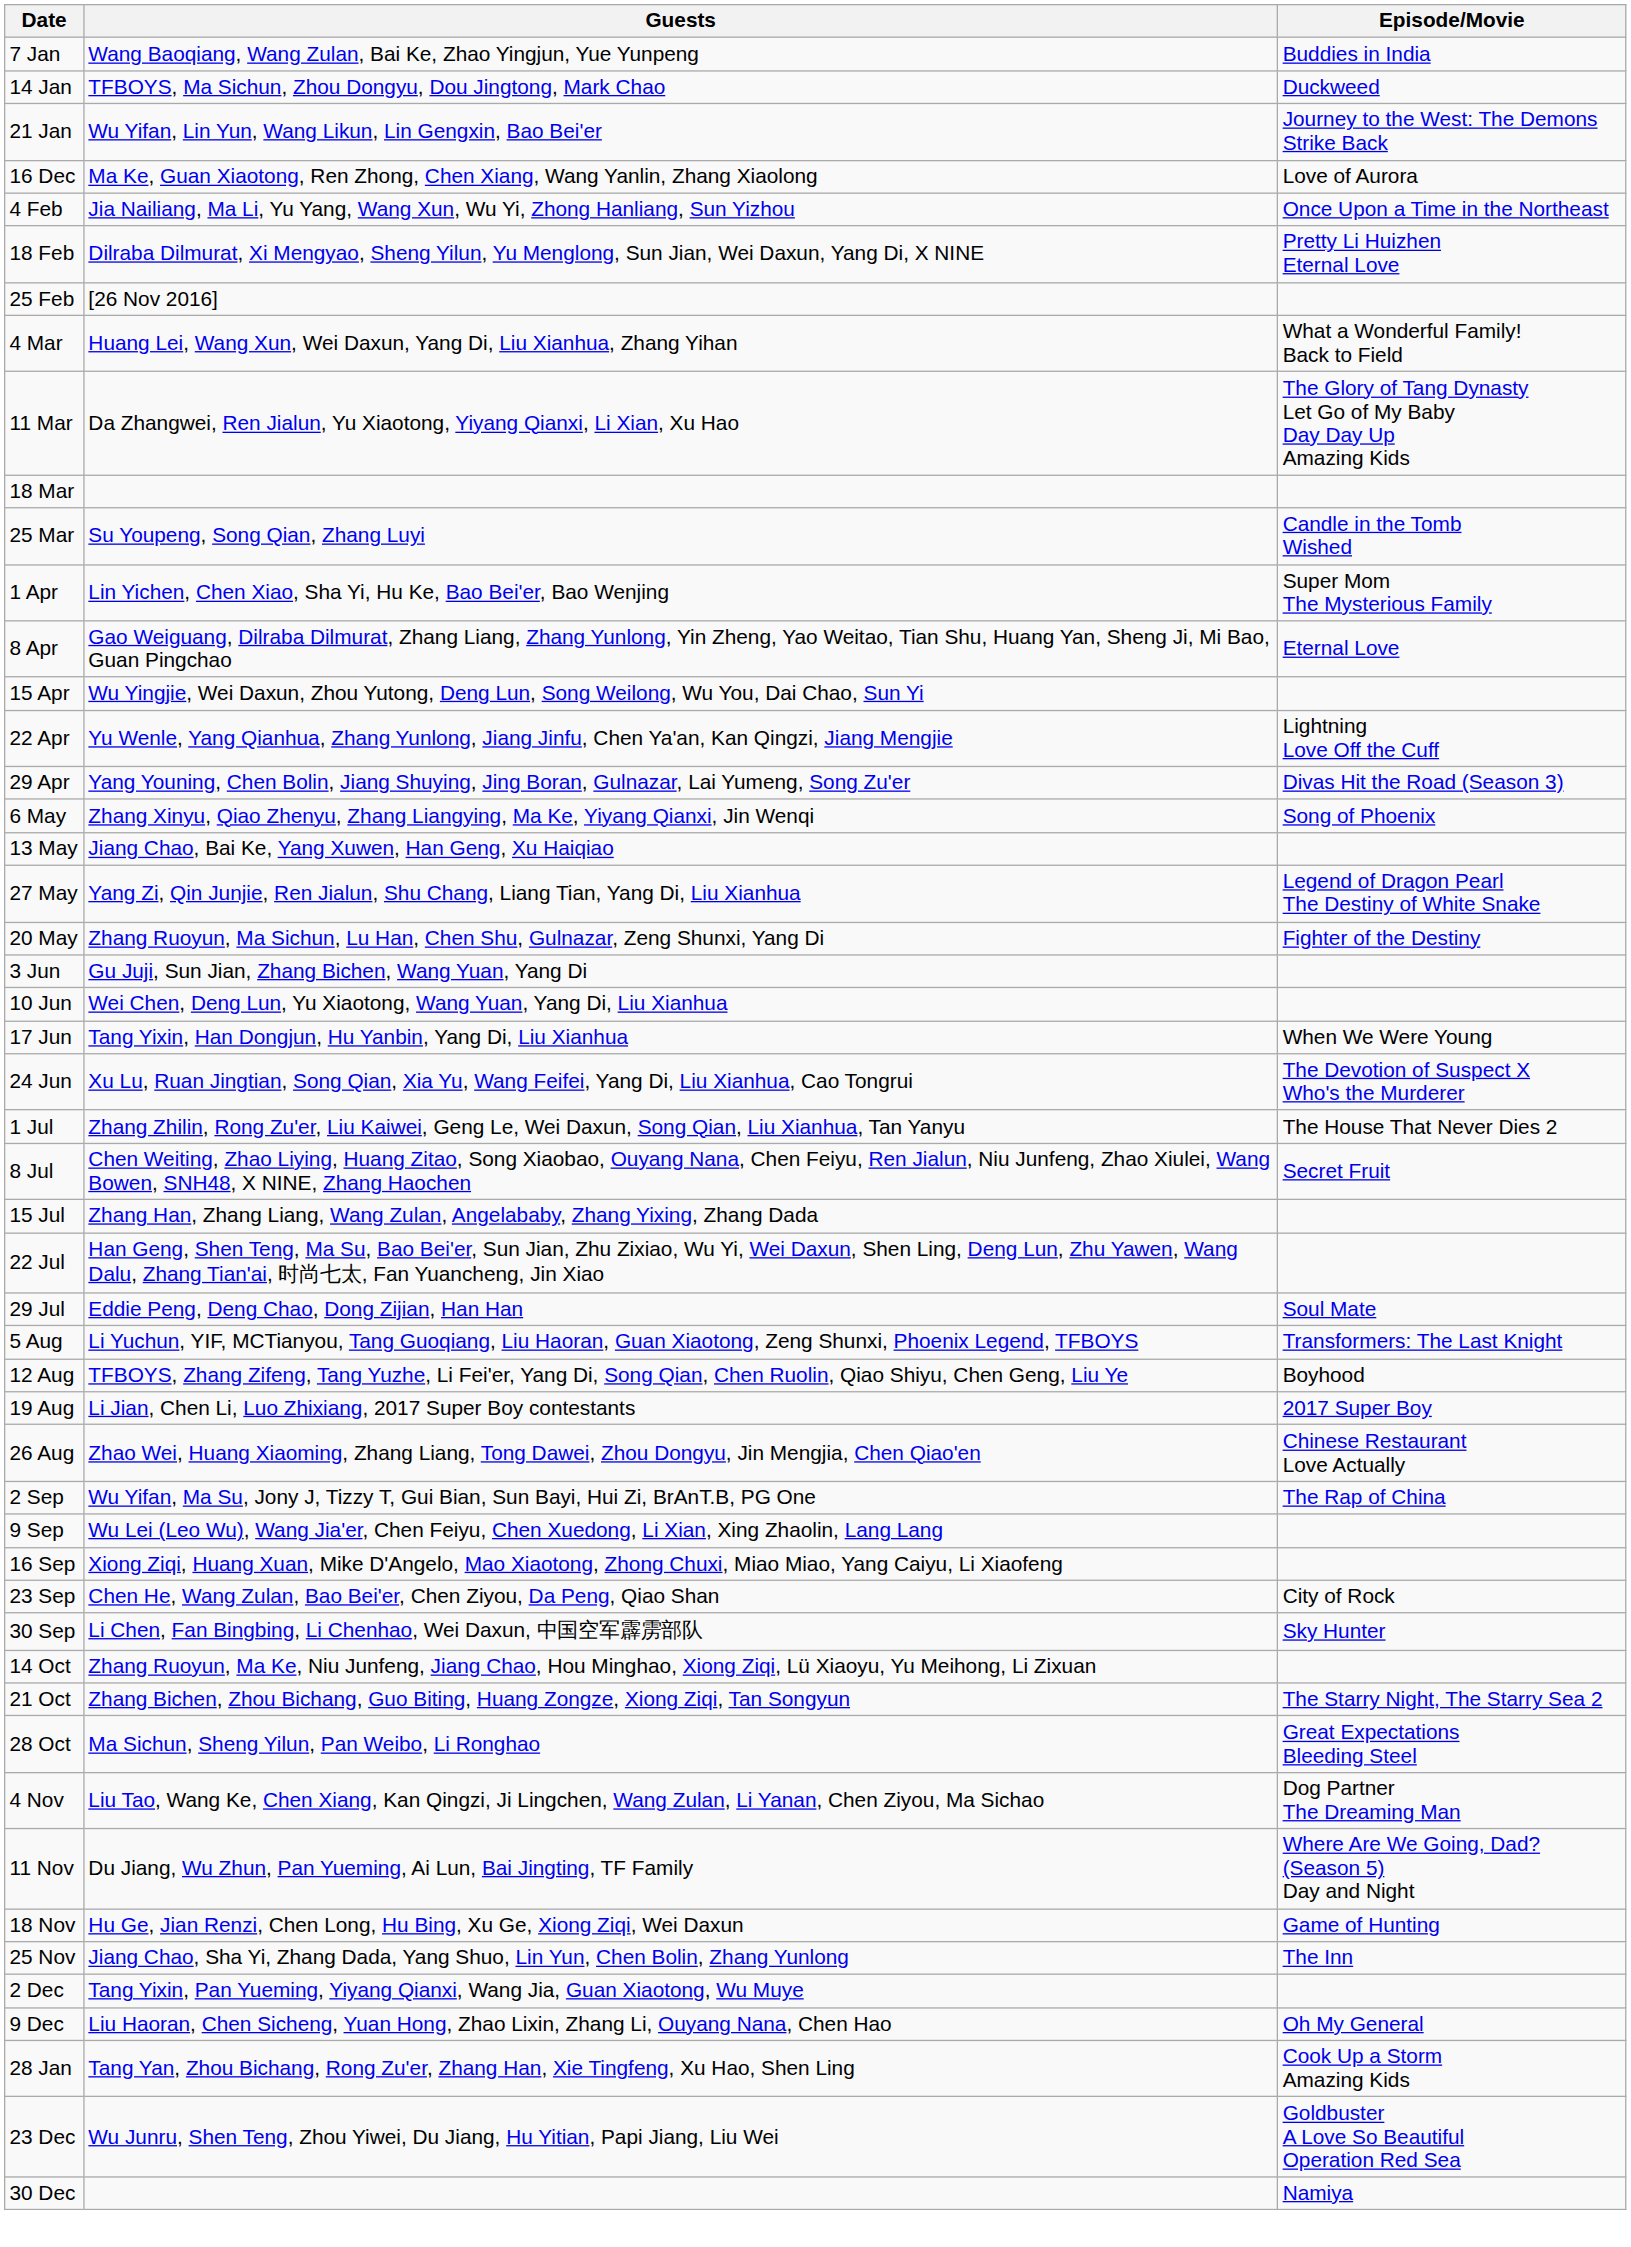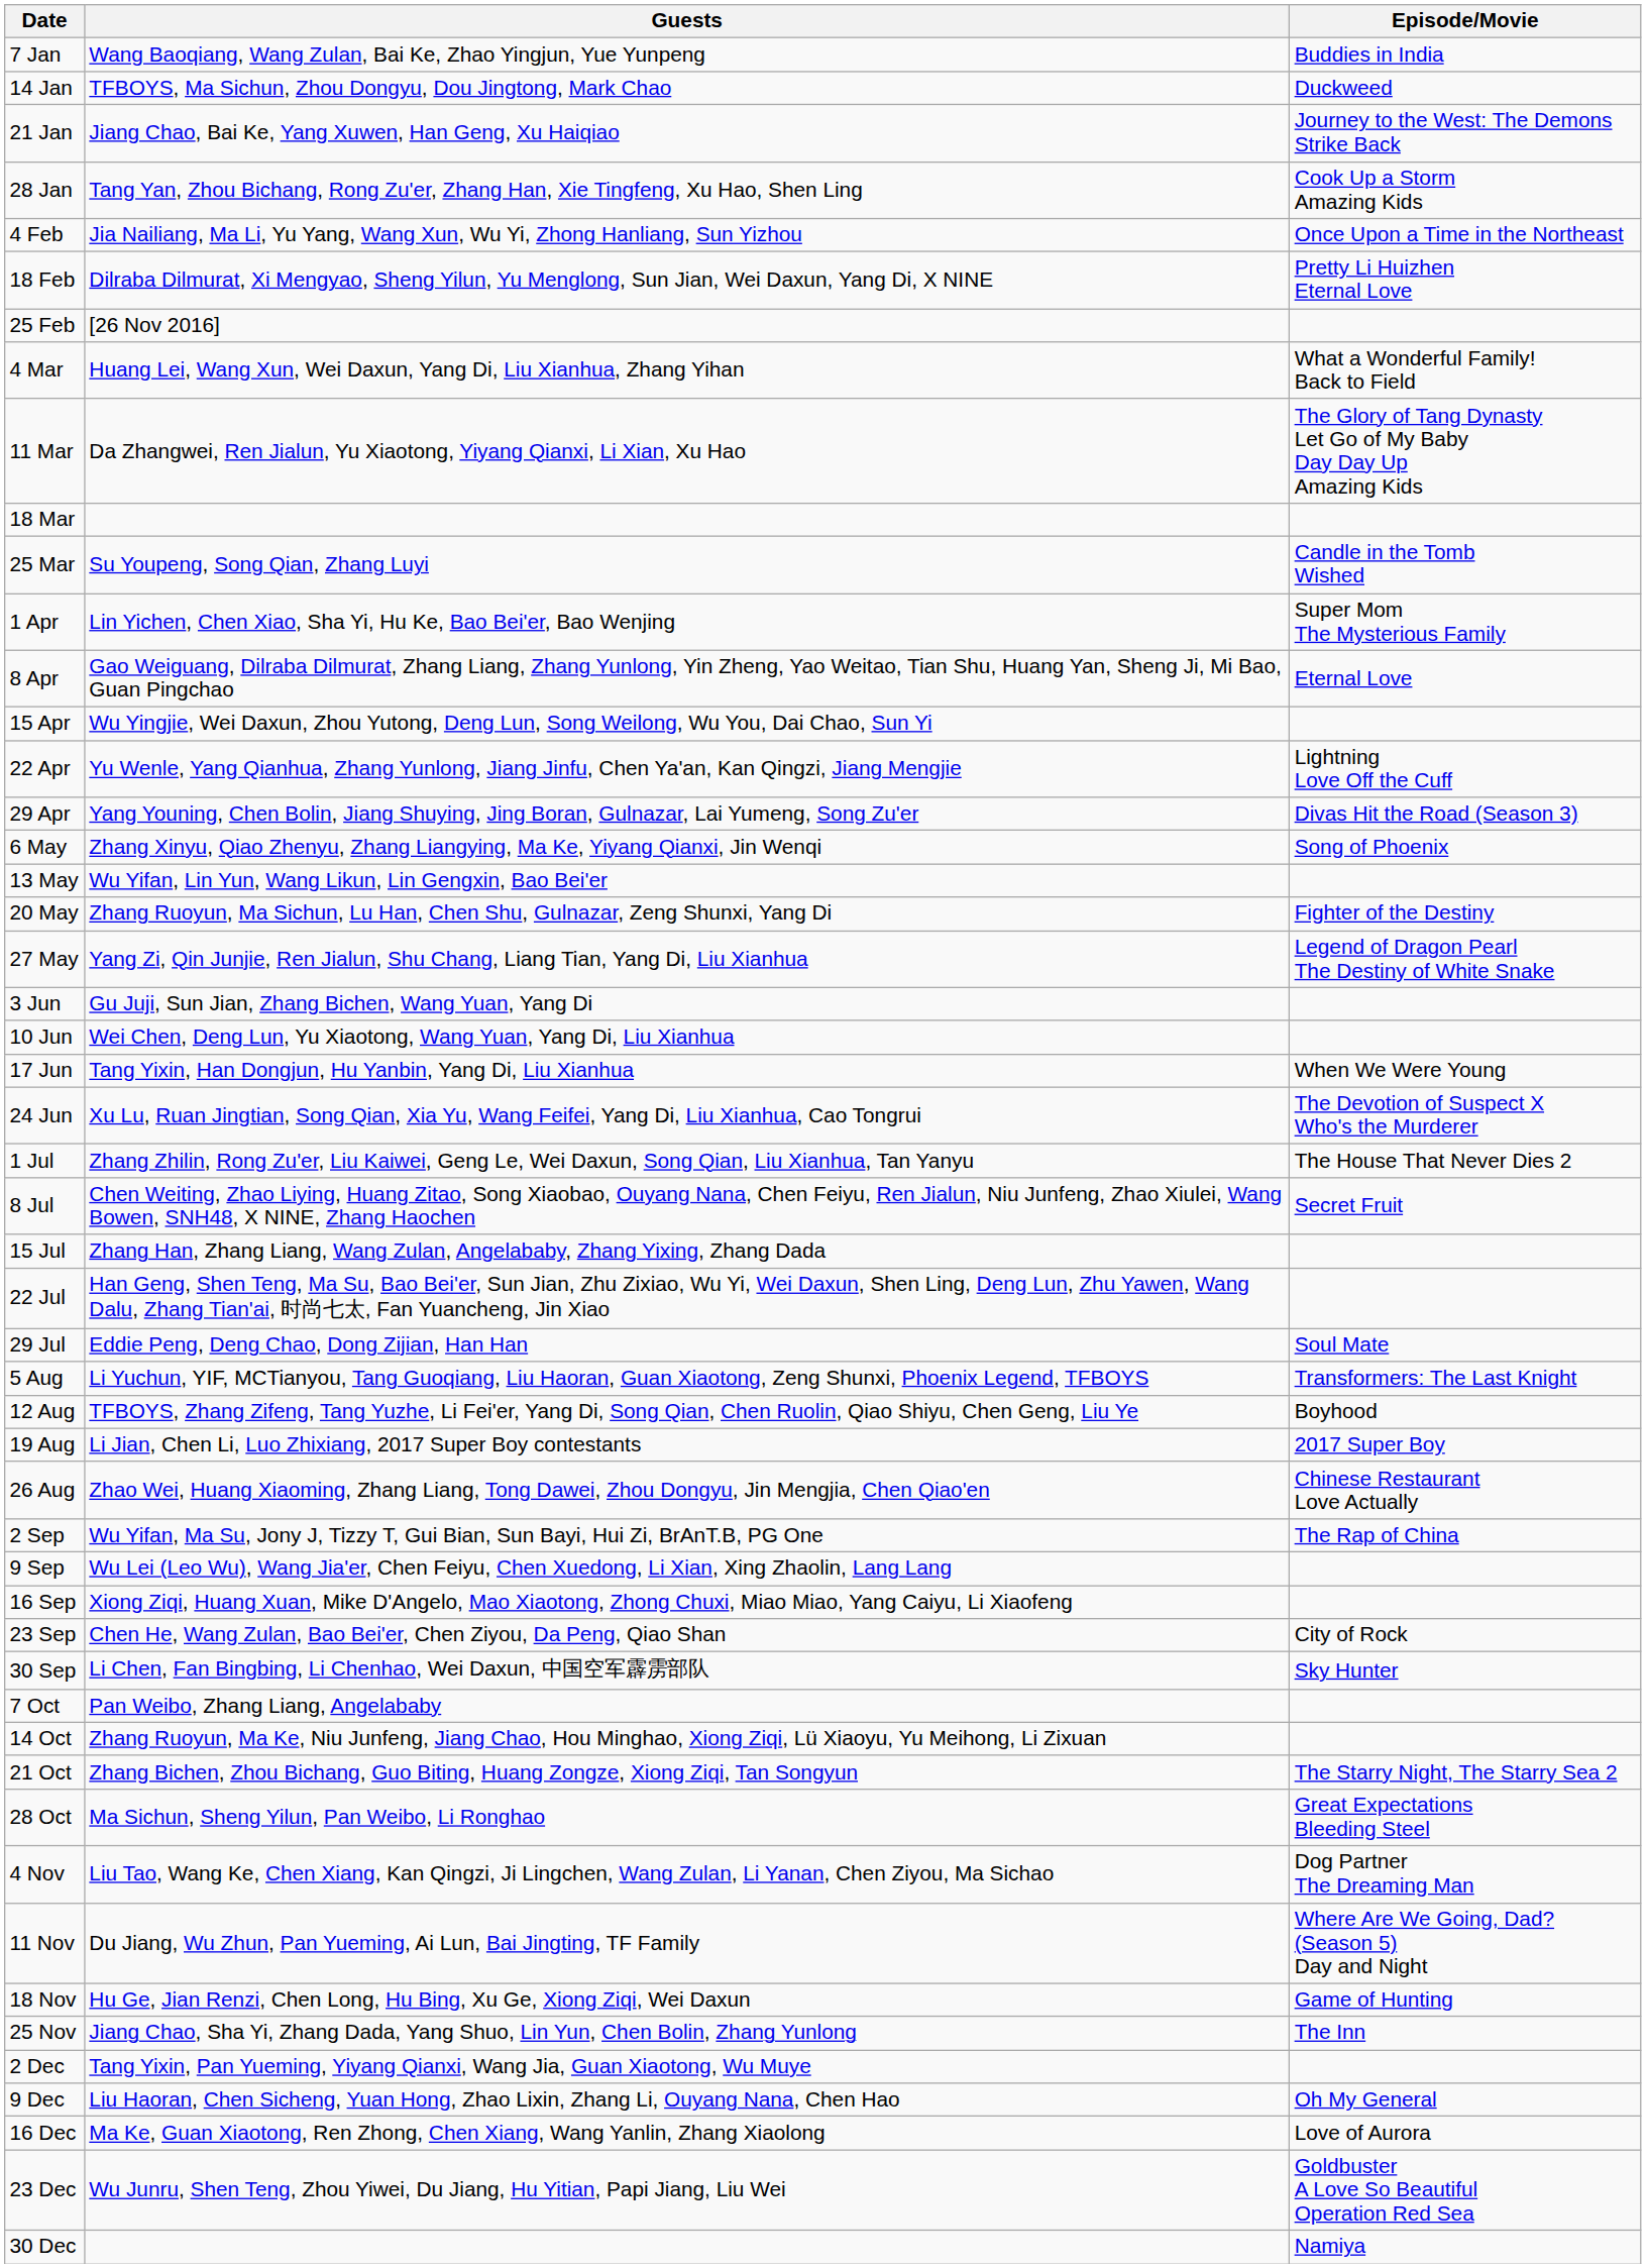21 Jan | Guests: Wu Yifan, Lin Yun, Wang Likun, Lin Gengxin, Bao Bei'er -> Jiang Chao, Bai Ke, Yang Xuwen, Han Geng, Xu Haiqiao
rows swapped: 28 Jan <-> 16 Dec
13 May | Guests: Jiang Chao, Bai Ke, Yang Xuwen, Han Geng, Xu Haiqiao -> Wu Yifan, Lin Yun, Wang Likun, Lin Gengxin, Bao Bei'er
rows swapped: 20 May <-> 27 May
+ row: 7 Oct | Pan Weibo, Zhang Liang, Angelababy
